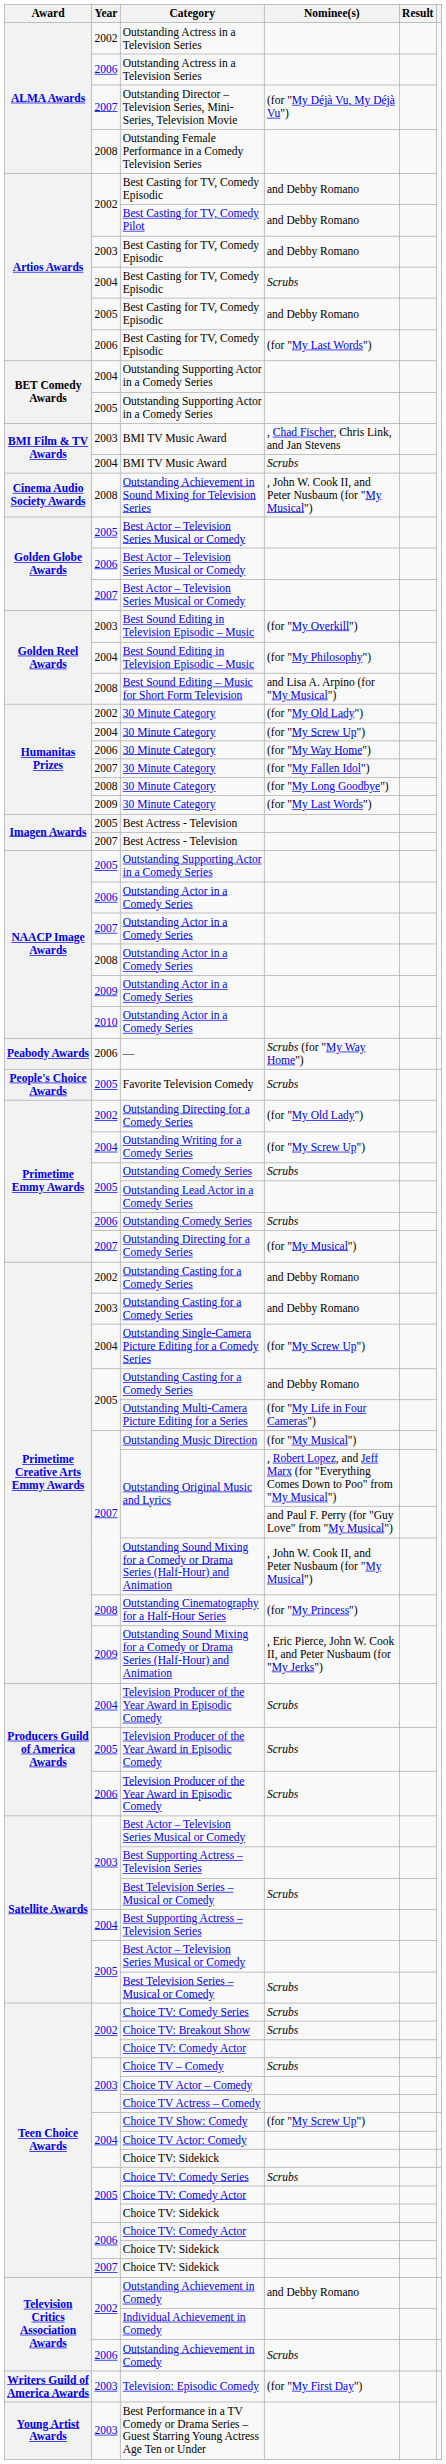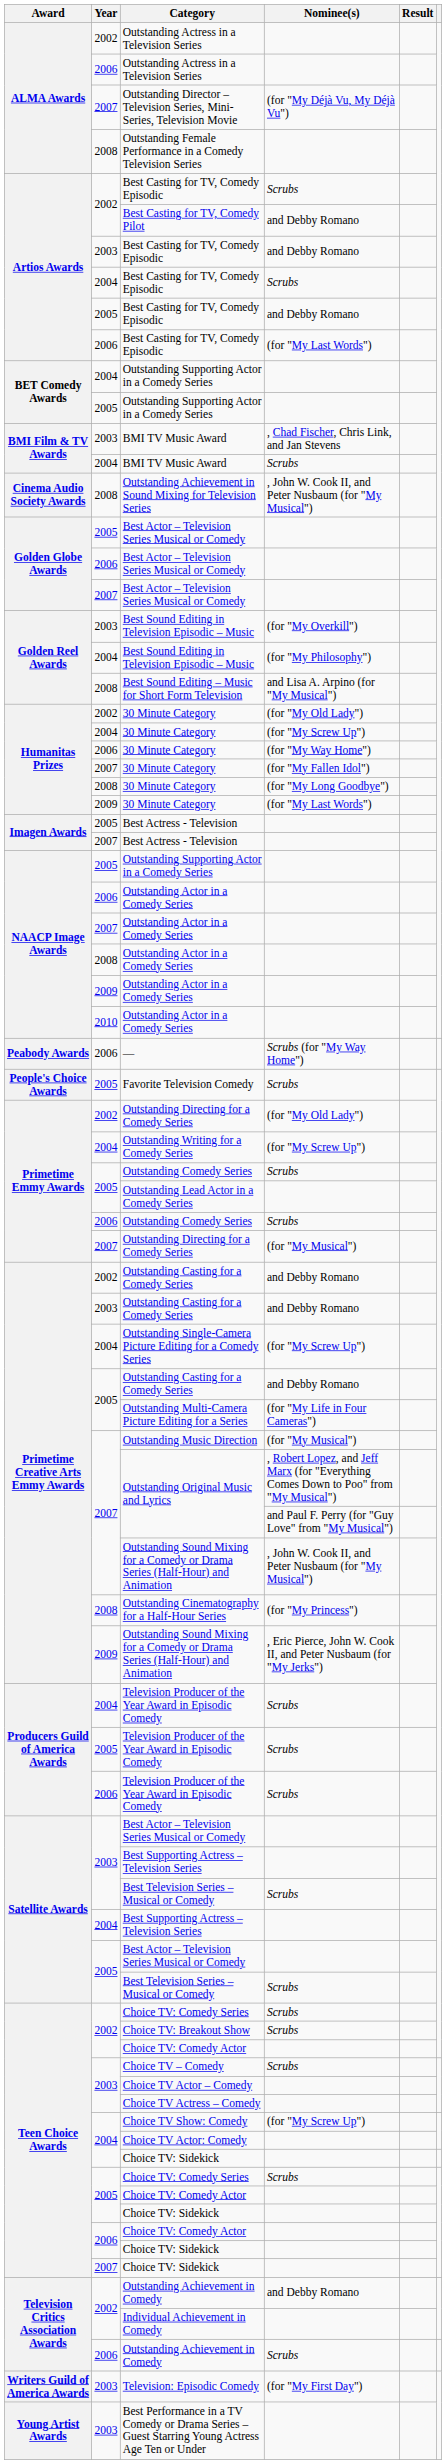2002 / Best Casting for TV, Comedy Episodic | Nominee(s): and Debby Romano -> Scrubs
